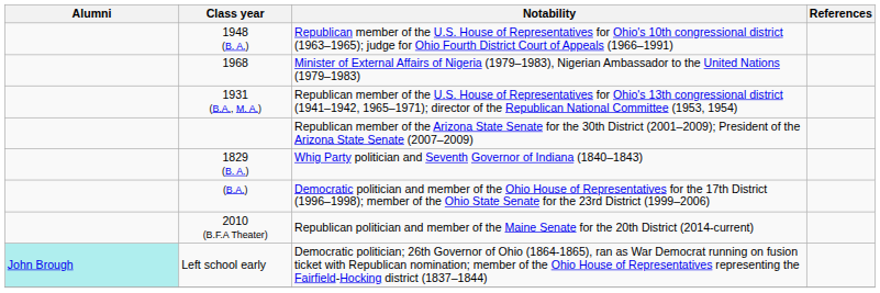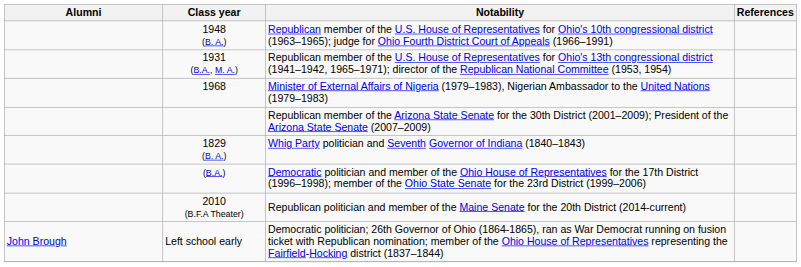rows swapped: 1968 <-> 1931 (B.A., M. A.)
Left school early | Alumni: paleturquoise background -> no background
